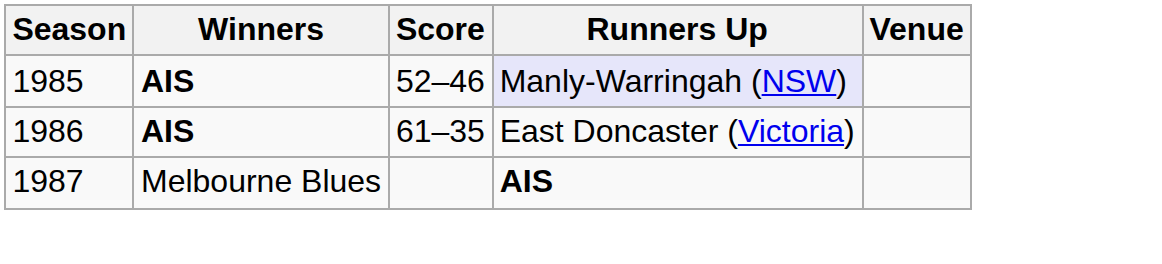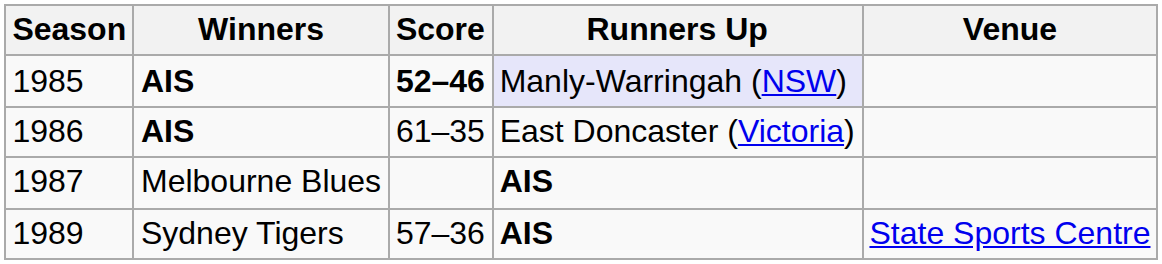1985 | Score: normal -> bold
+ row: 1989 | Sydney Tigers | 57–36 | AIS | State Sports Centre
